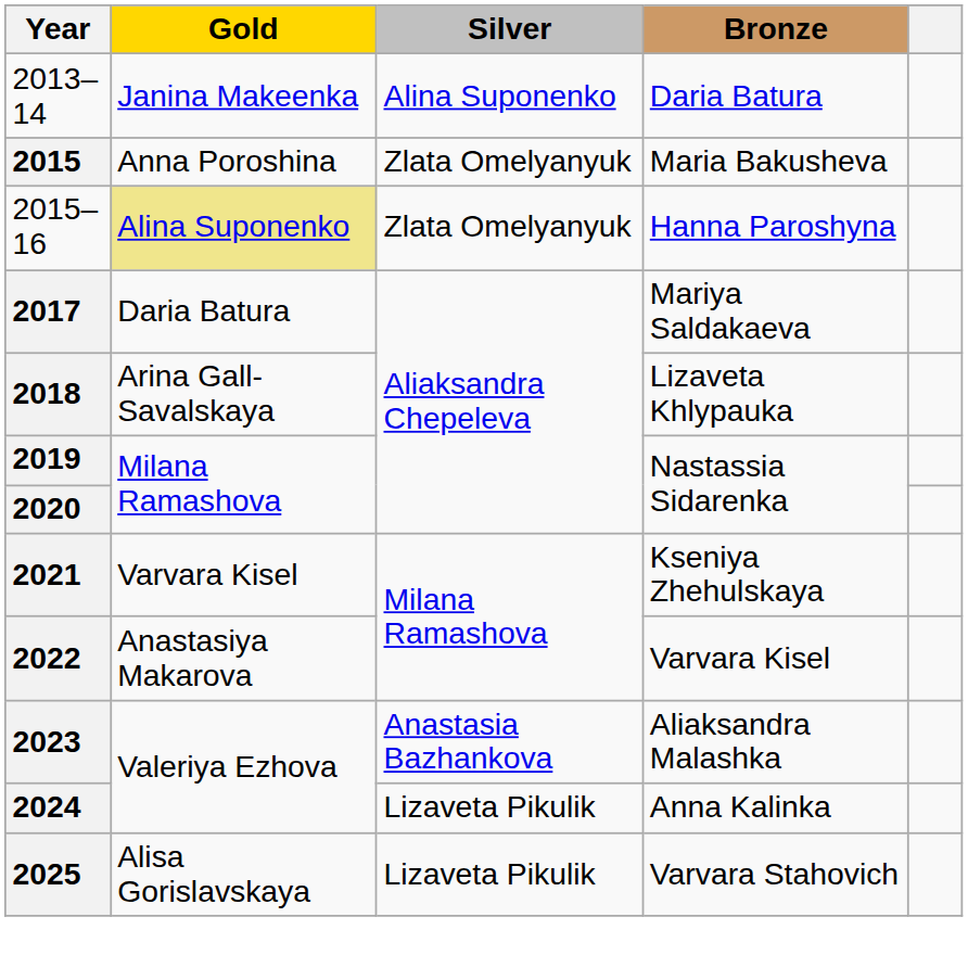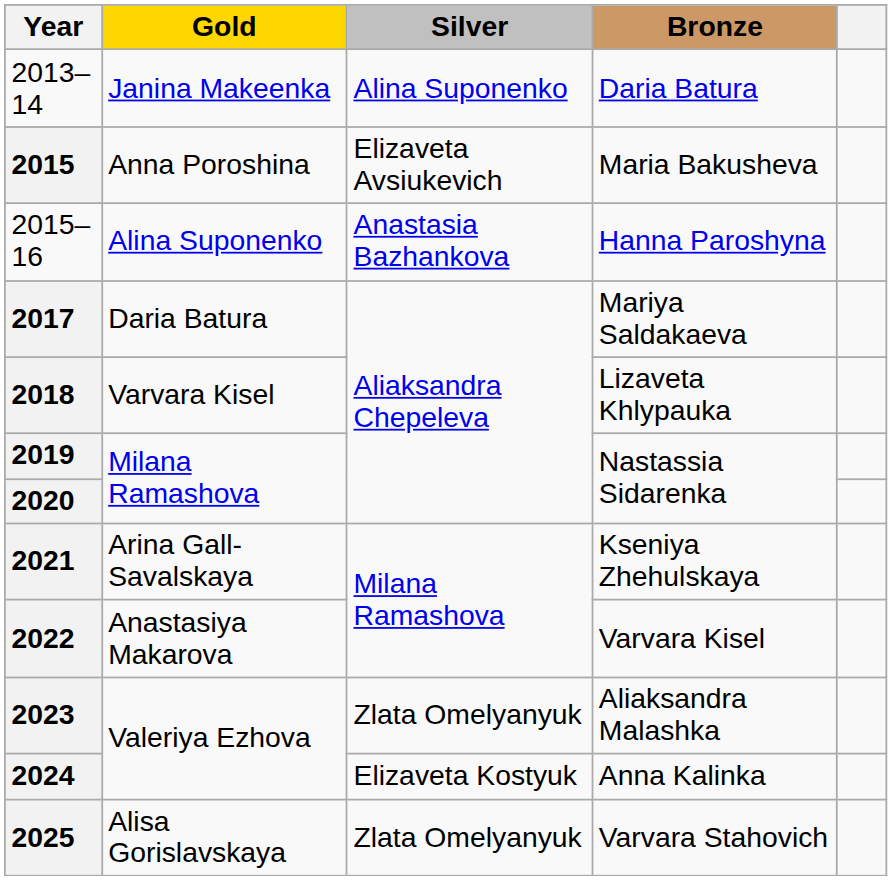Maria Bakusheva | Silver: Zlata Omelyanyuk -> Elizaveta Avsiukevich
Hanna Paroshyna | Gold: khaki background -> no background
Hanna Paroshyna | Silver: Zlata Omelyanyuk -> Anastasia Bazhankova
Lizaveta Khlypauka | Gold: Arina Gall-Savalskaya -> Varvara Kisel
Kseniya Zhehulskaya | Gold: Varvara Kisel -> Arina Gall-Savalskaya
Aliaksandra Malashka | Silver: Anastasia Bazhankova -> Zlata Omelyanyuk
Anna Kalinka | Silver: Lizaveta Pikulik -> Elizaveta Kostyuk
Varvara Stahovich | Silver: Lizaveta Pikulik -> Zlata Omelyanyuk
